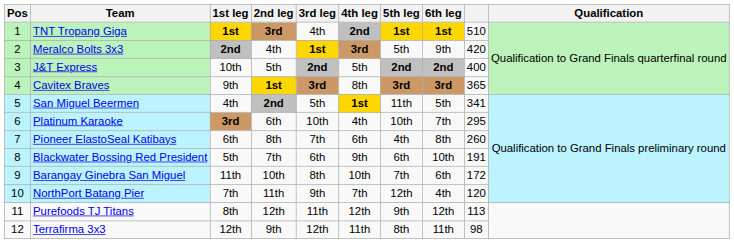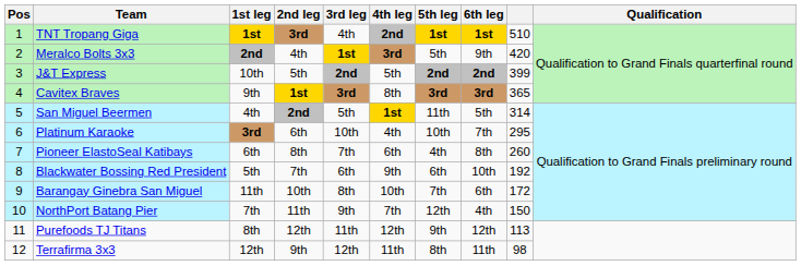J&T Express | column 9: 400 -> 399
San Miguel Beermen | column 9: 341 -> 314
Blackwater Bossing Red President | column 9: 191 -> 192
NorthPort Batang Pier | column 9: 120 -> 150
